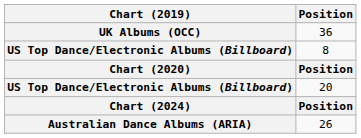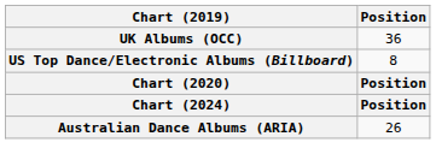- row: US Top Dance/Electronic Albums (Billboard) | 20
